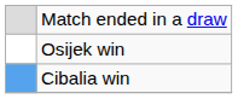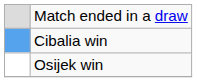rows swapped: Osijek win <-> Cibalia win
